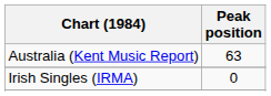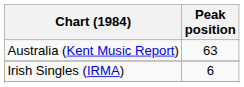Irish Singles (IRMA) | Peak position: 0 -> 6
